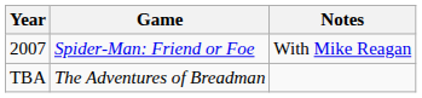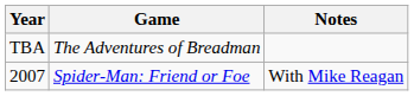rows swapped: TBA <-> 2007
